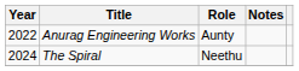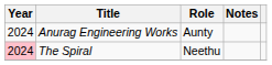Anurag Engineering Works | Year: 2022 -> 2024
The Spiral | Year: no background -> pink background
